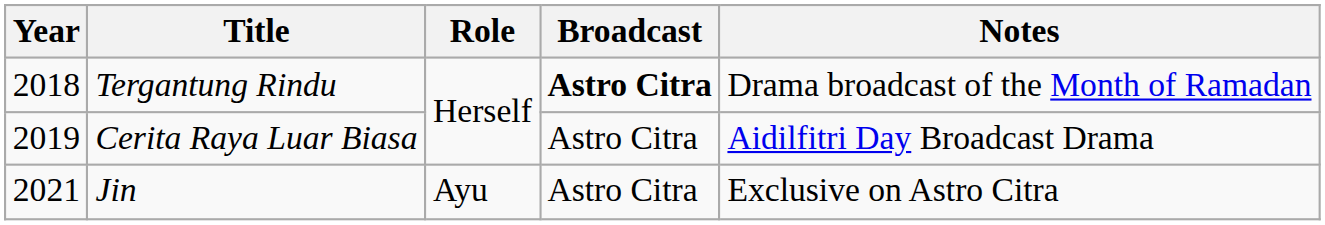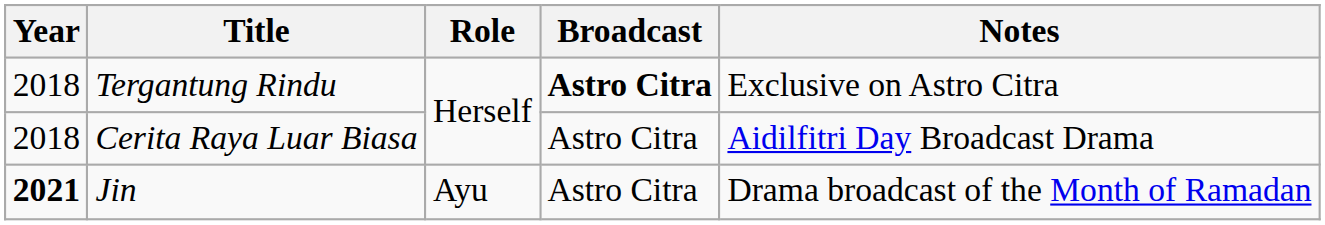Tergantung Rindu | Notes: Drama broadcast of the Month of Ramadan -> Exclusive on Astro Citra
Cerita Raya Luar Biasa | Year: 2019 -> 2018
Jin | Year: normal -> bold
Jin | Notes: Exclusive on Astro Citra -> Drama broadcast of the Month of Ramadan
